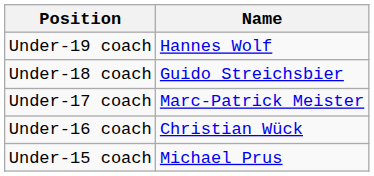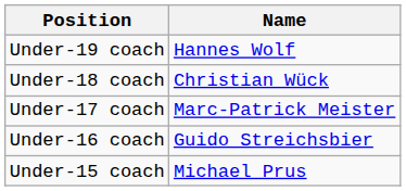Under-18 coach | Name: Guido Streichsbier -> Christian Wück
Under-16 coach | Name: Christian Wück -> Guido Streichsbier
